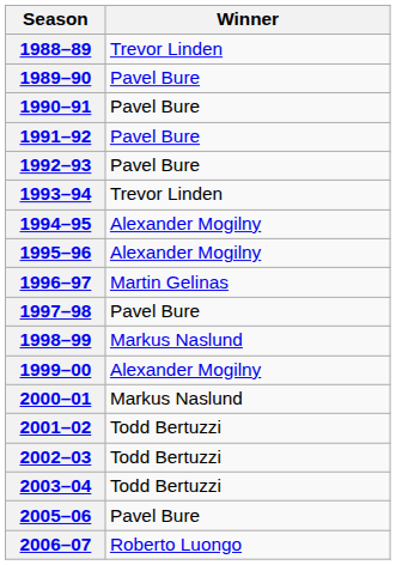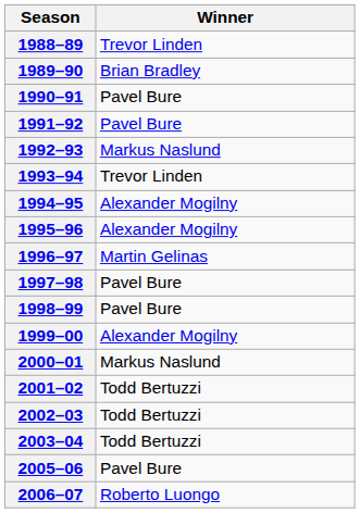1989–90 | Winner: Pavel Bure -> Brian Bradley
1992–93 | Winner: Pavel Bure -> Markus Naslund
1998–99 | Winner: Markus Naslund -> Pavel Bure
